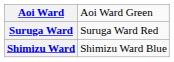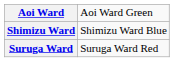rows swapped: Suruga Ward <-> Shimizu Ward
